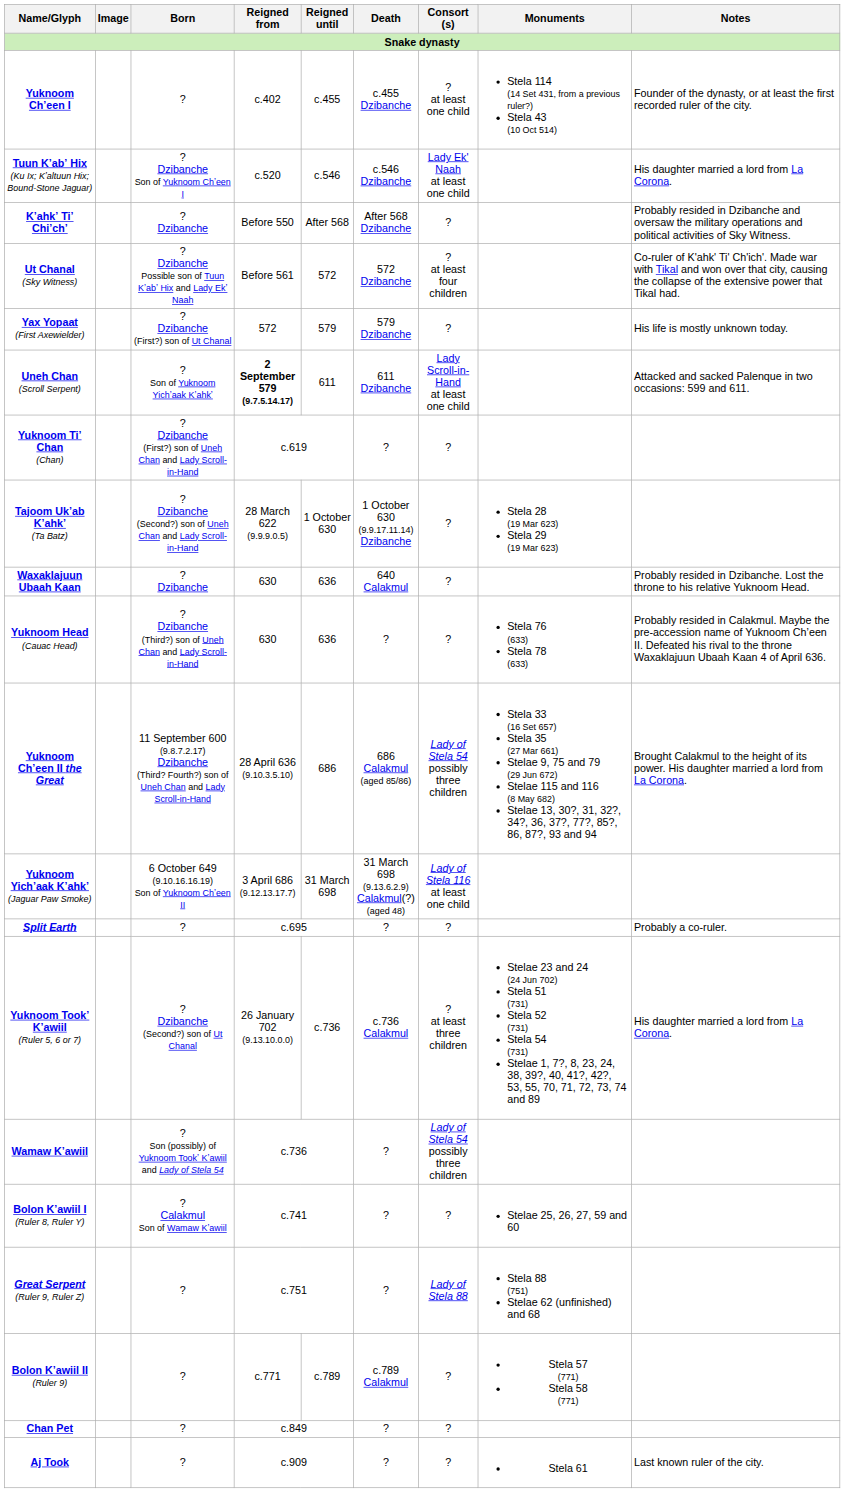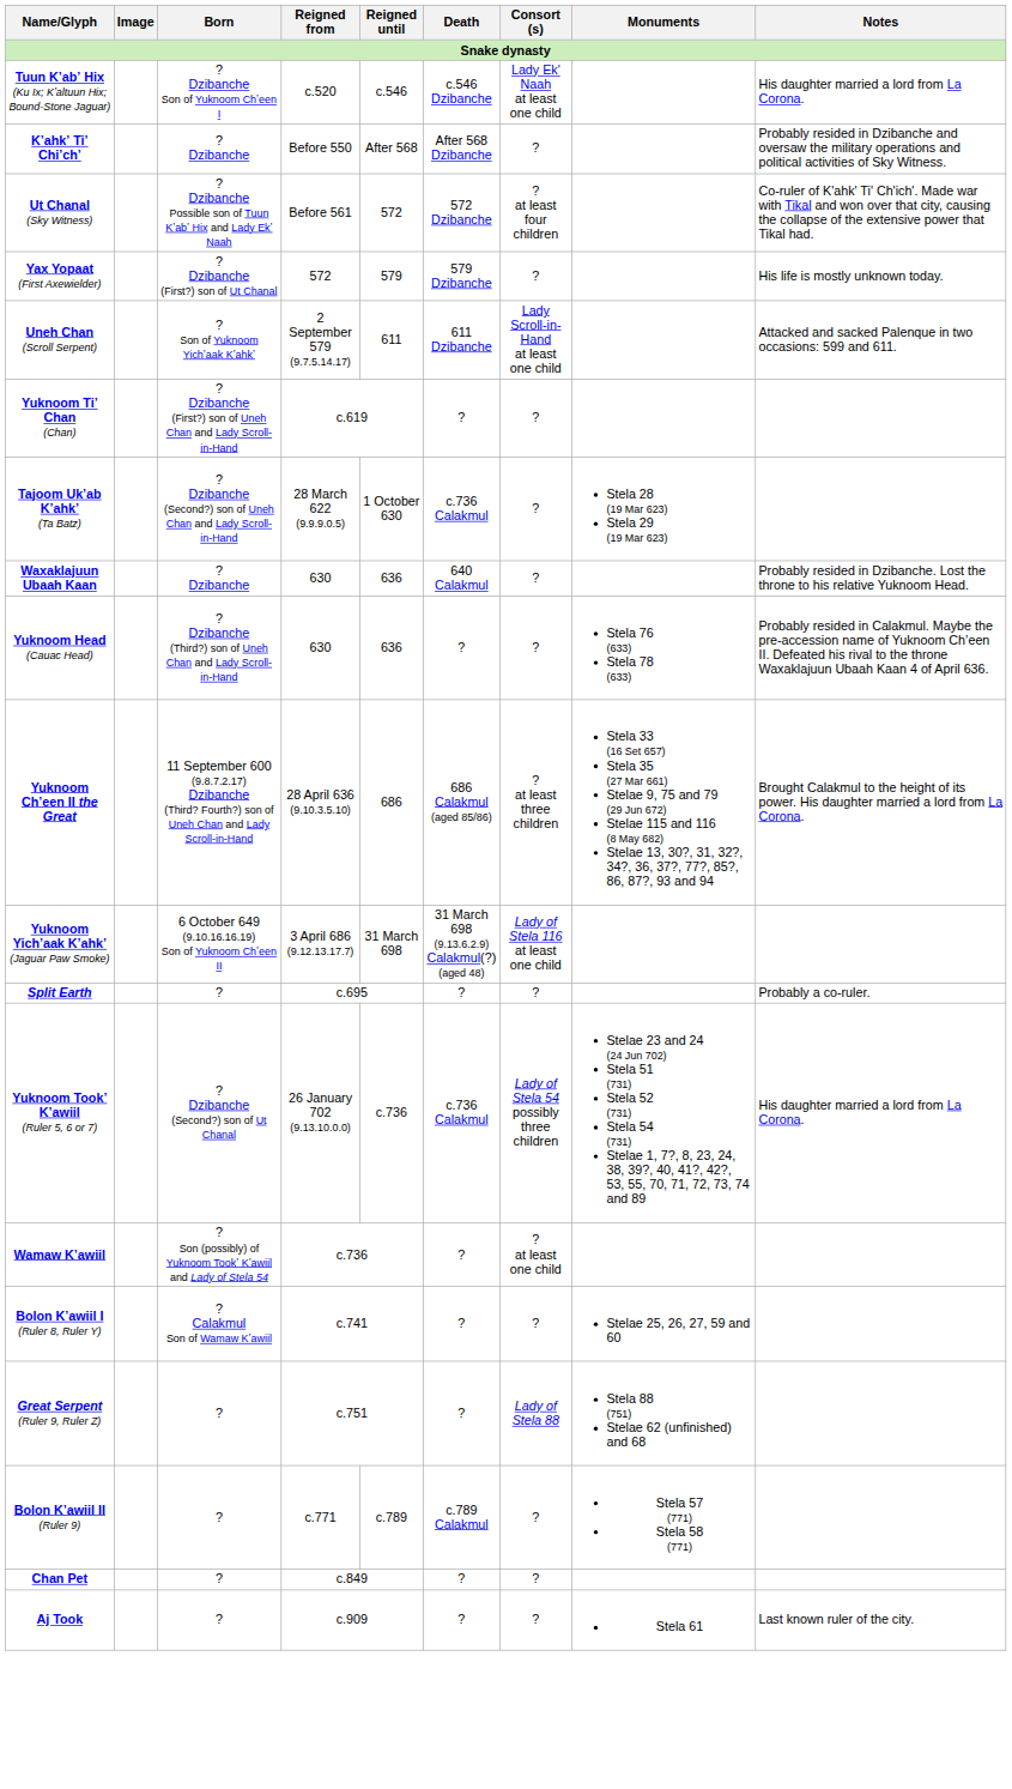- row: Yuknoom Chʼeen I | ? | c.402 | c.455 | c.455 Dzibanche | ? at least one child | Stela 114 (14 Set 431, from a previous ruler?) Stela 43 (10 Oct 514) | Founder of the dynasty, or at least the first recorded ruler of the city.
Uneh Chan (Scroll Serpent) | Reigned from: bold -> normal
Tajoom Ukʼab Kʼahkʼ (Ta Batz) | Death: 1 October 630 (9.9.17.11.14) Dzibanche -> c.736 Calakmul
Yuknoom Chʼeen II the Great | Consort (s): Lady of Stela 54 possibly three children -> ? at least three children
Yuknoom Tookʼ Kʼawiil (Ruler 5, 6 or 7) | Consort (s): ? at least three children -> Lady of Stela 54 possibly three children
Wamaw Kʼawiil | Consort (s): Lady of Stela 54 possibly three children -> ? at least one child
